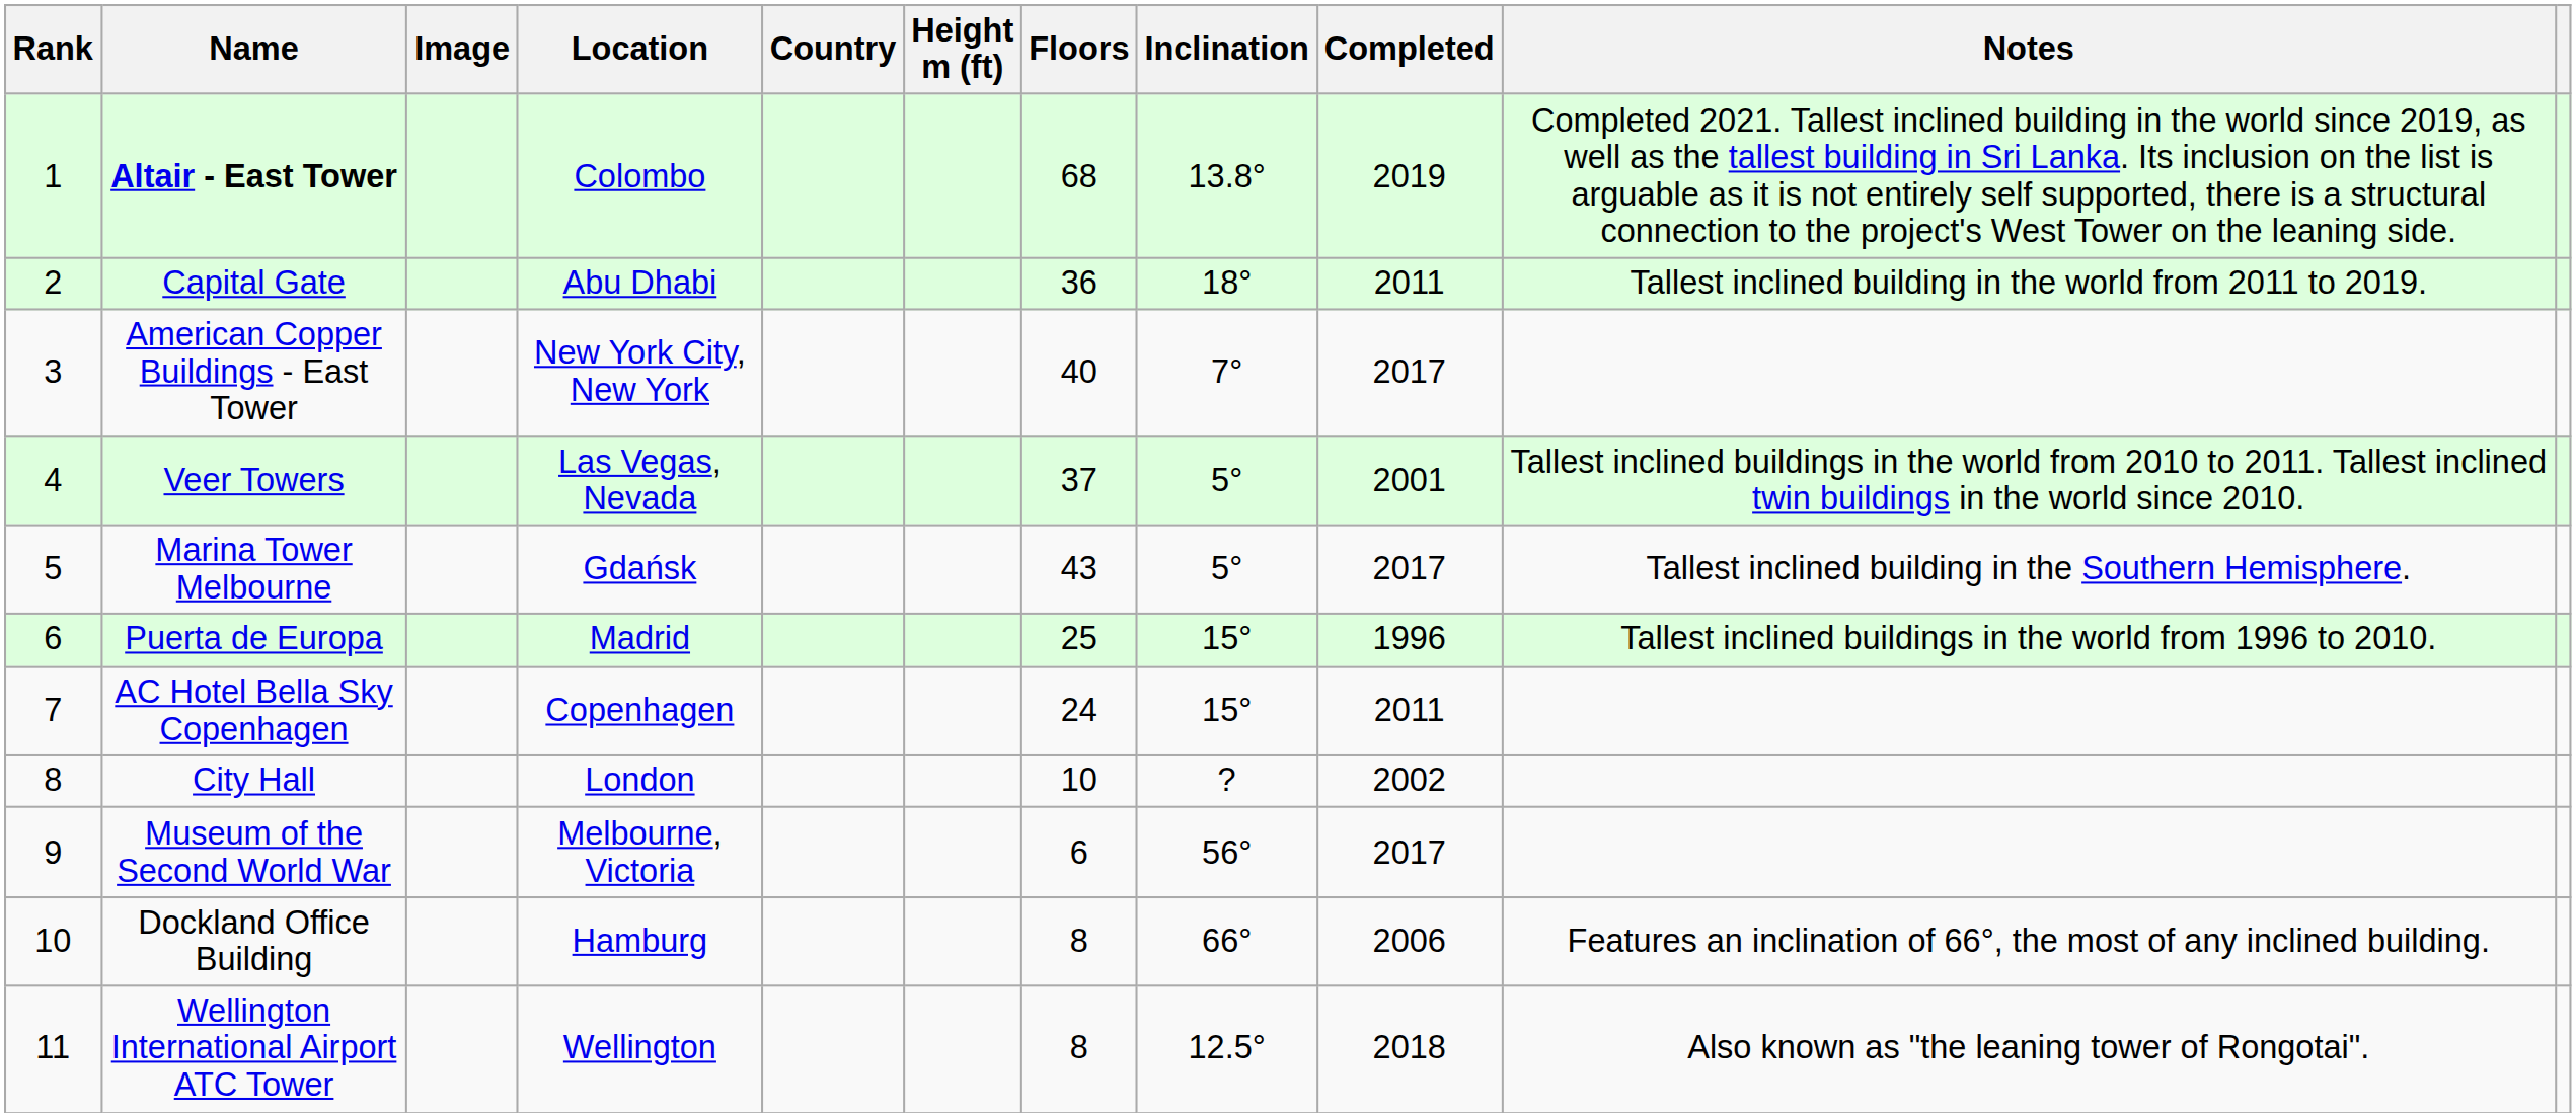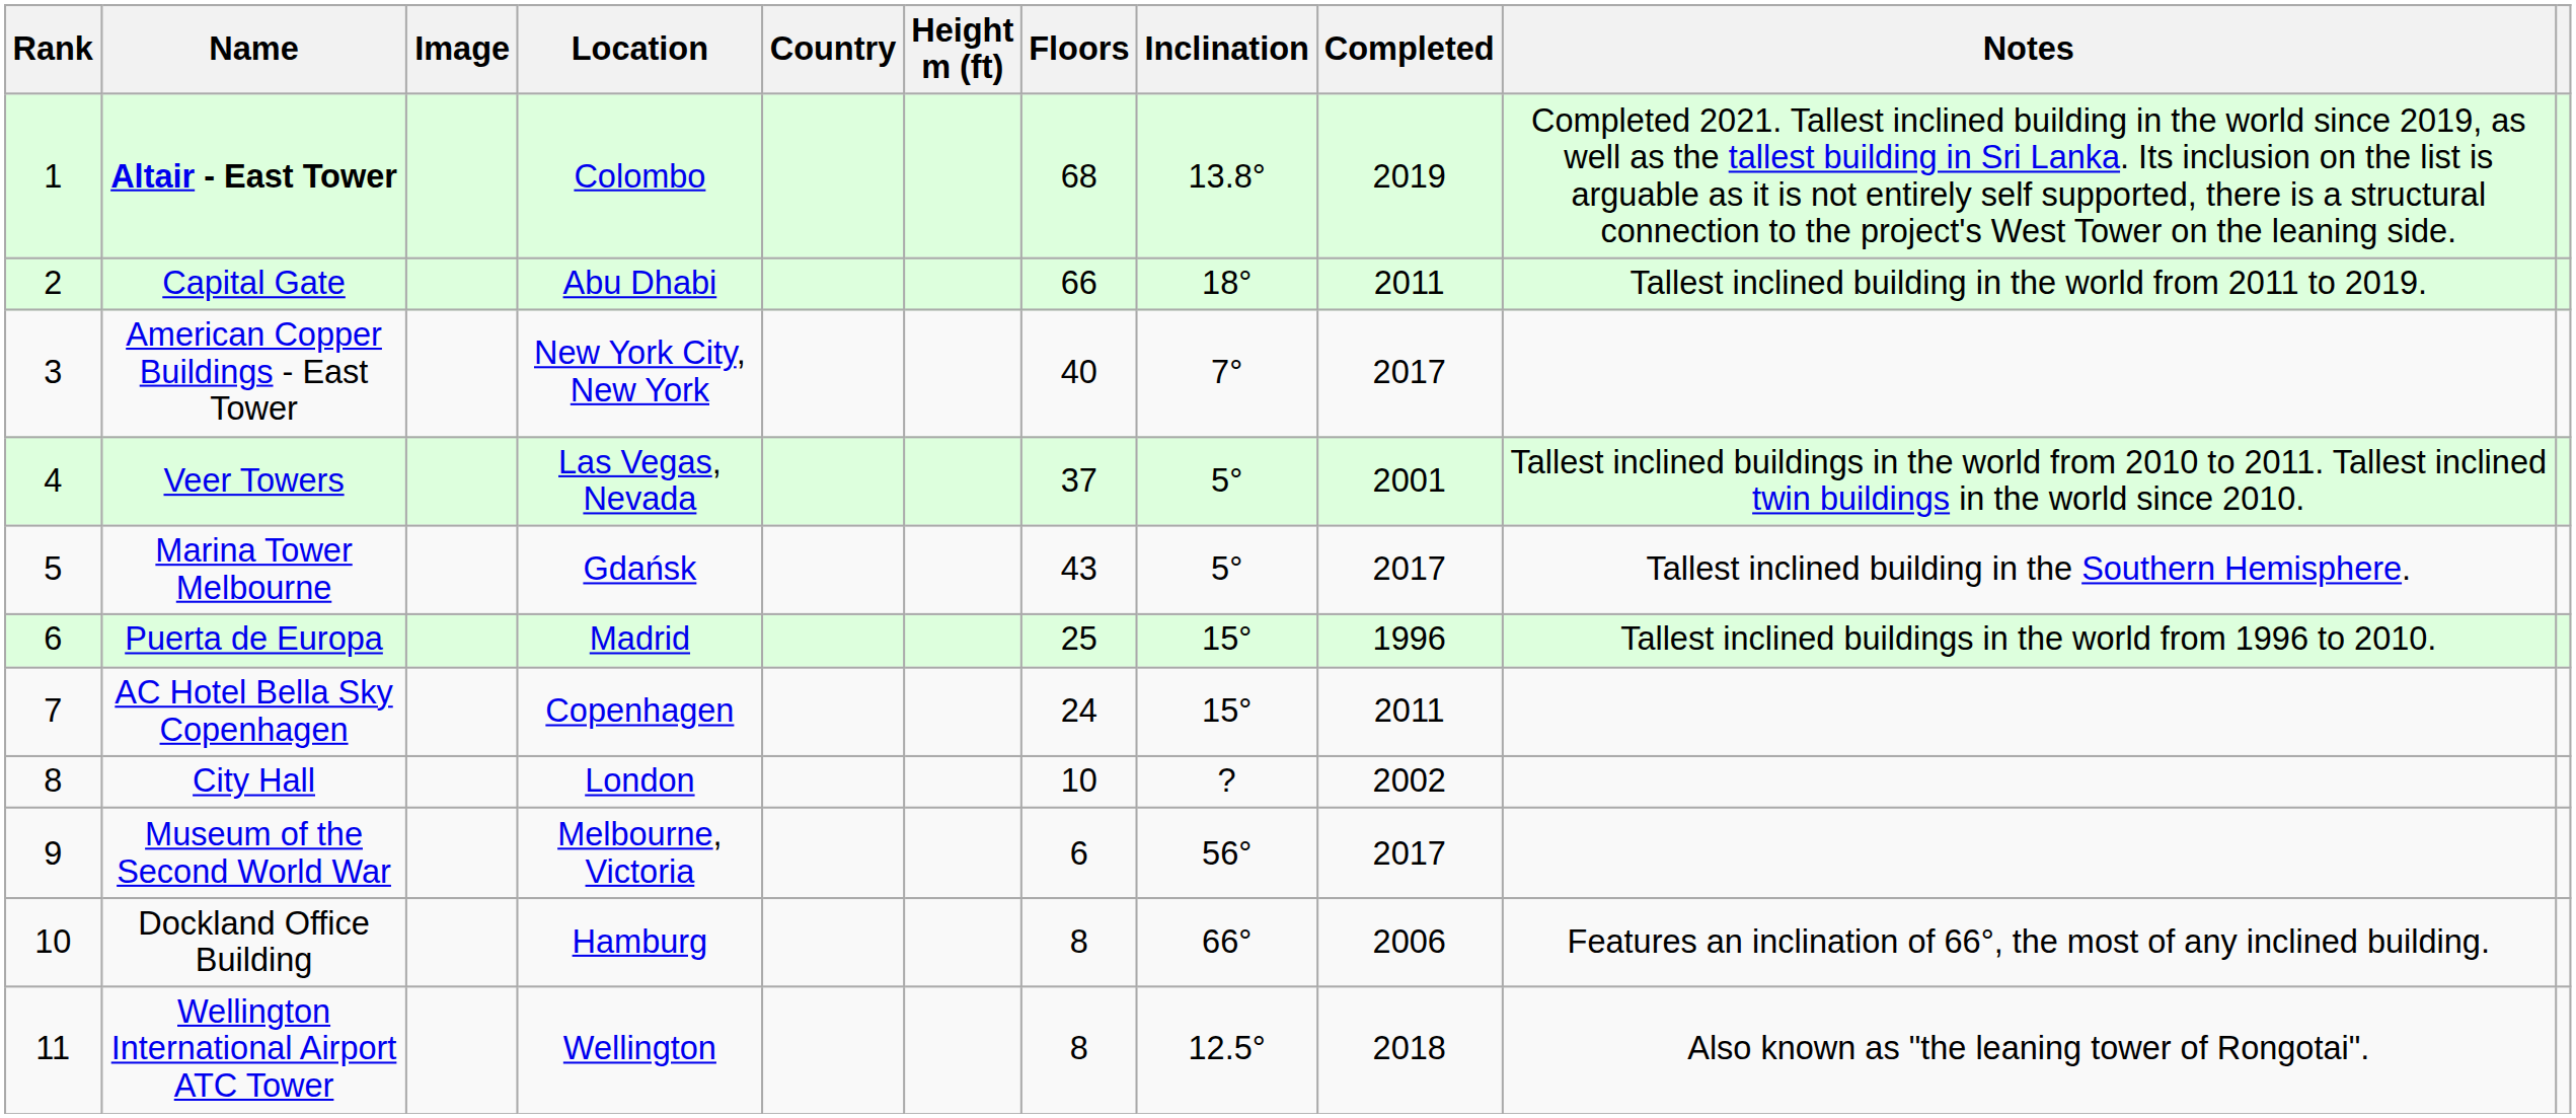Capital Gate | Floors: 36 -> 66
